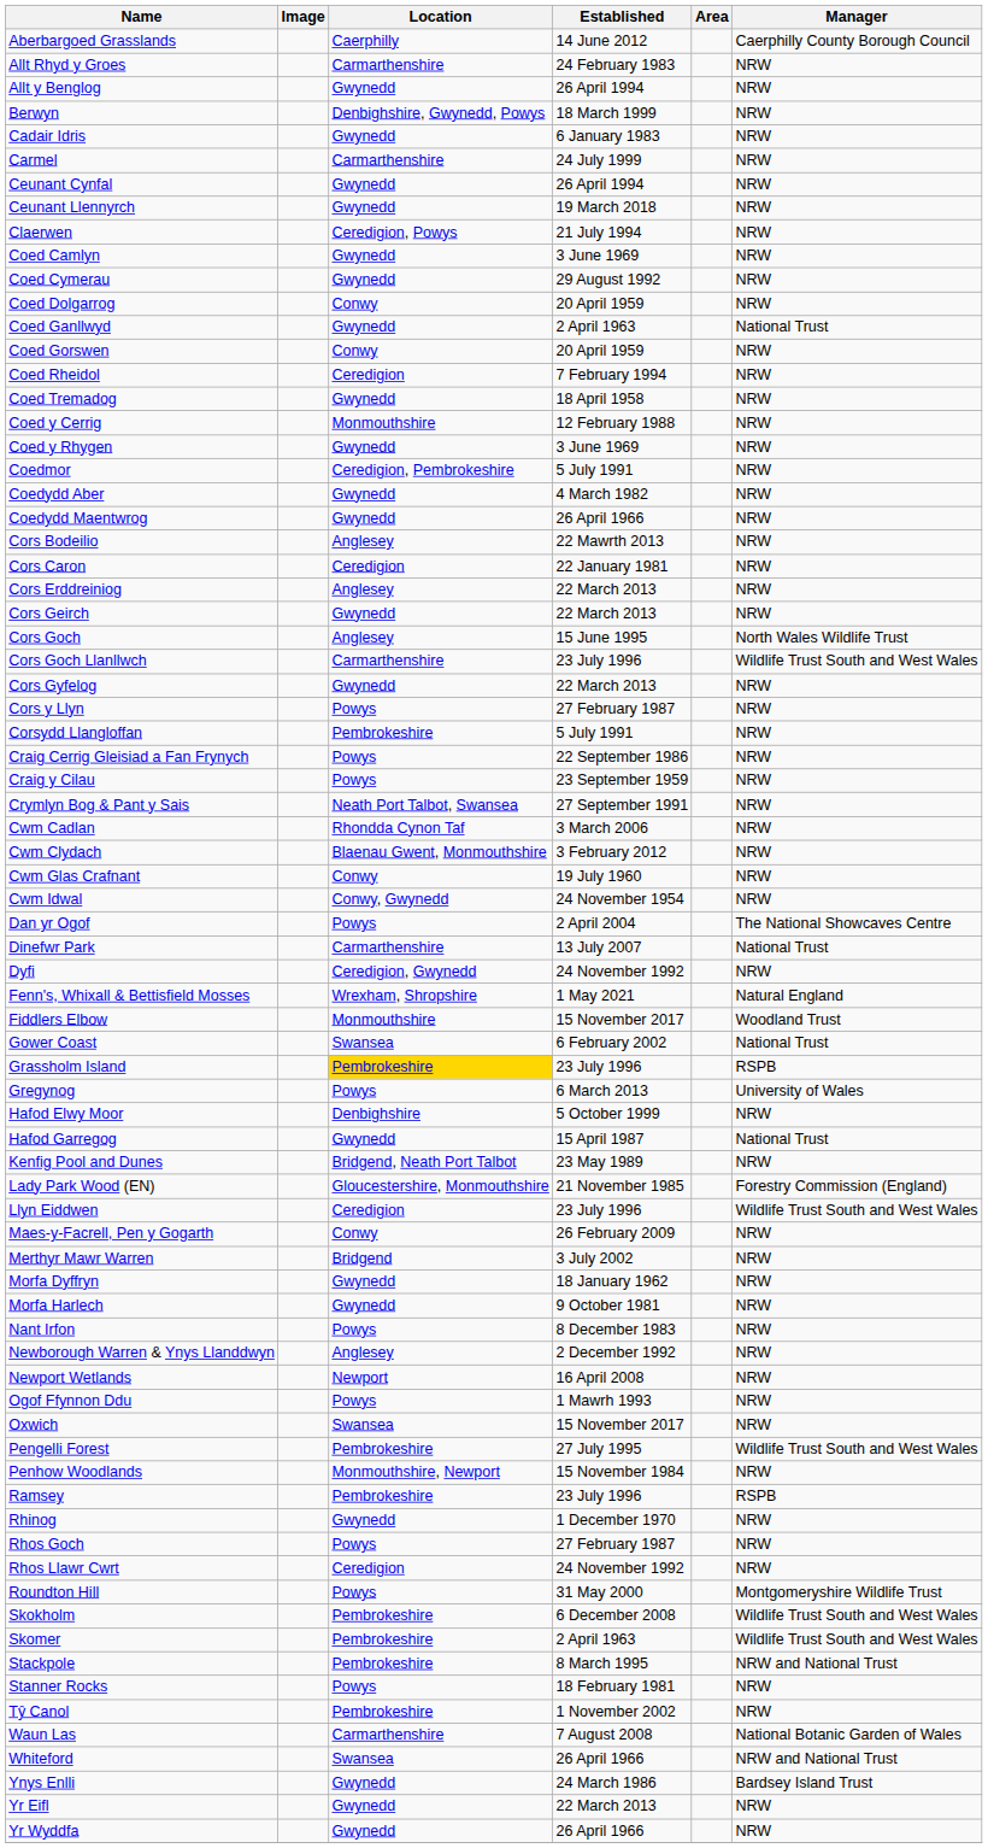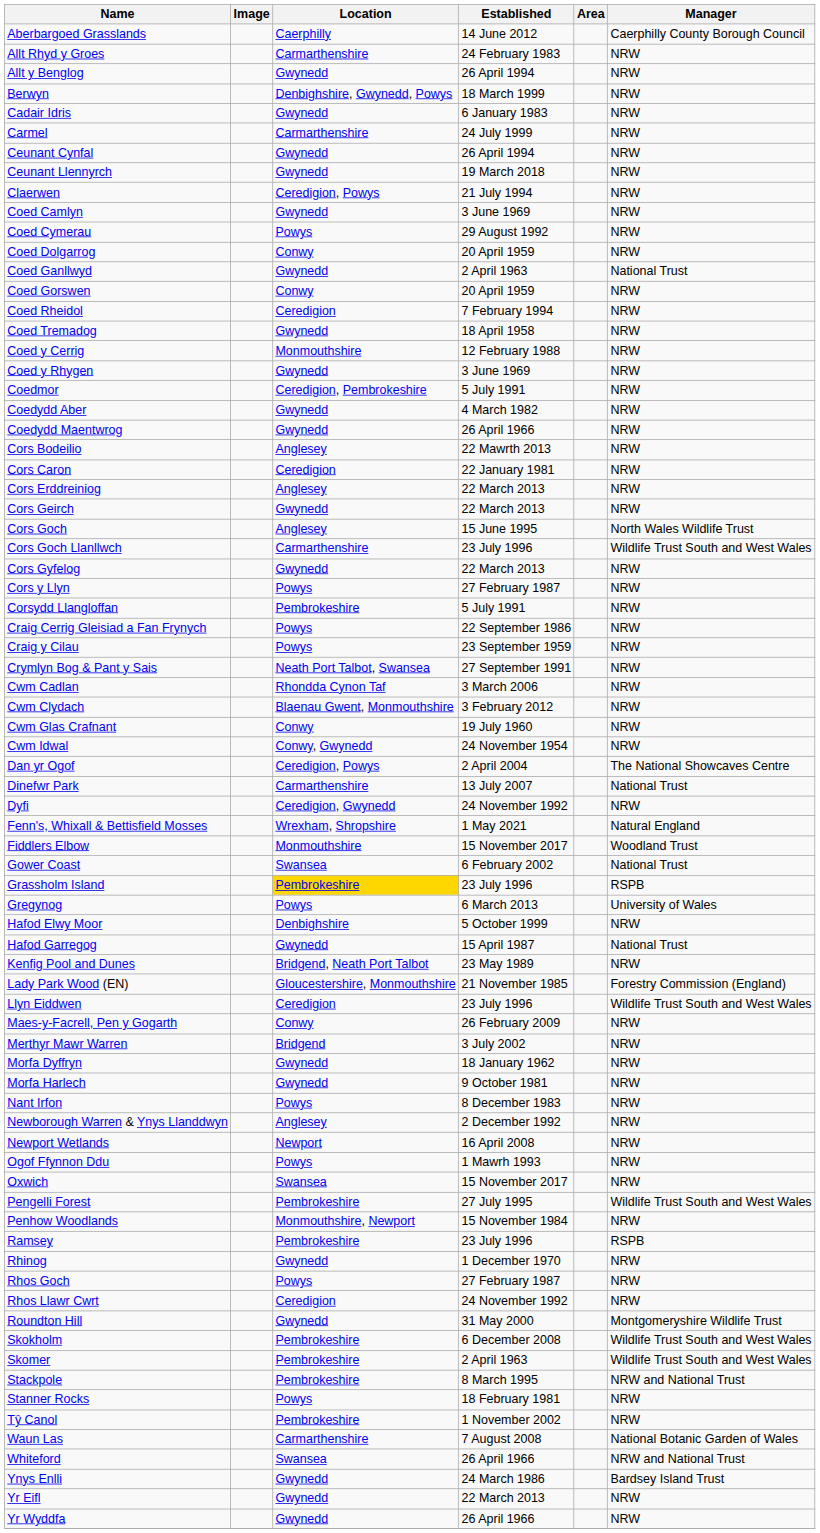Coed Cymerau | Location: Gwynedd -> Powys
Dan yr Ogof | Location: Powys -> Ceredigion, Powys
Roundton Hill | Location: Powys -> Gwynedd
